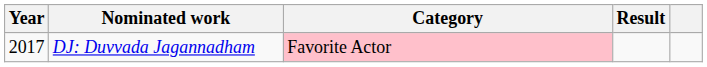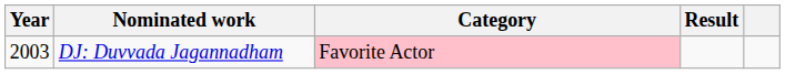DJ: Duvvada Jagannadham | Year: 2017 -> 2003
